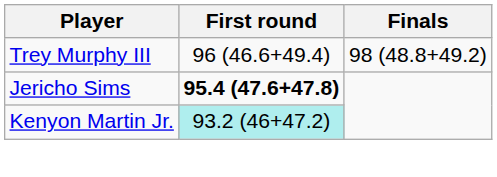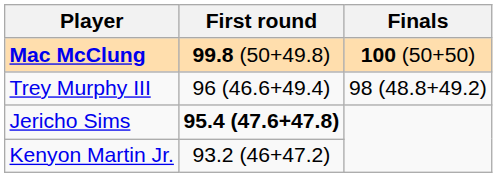+ row: Mac McClung | 99.8 (50+49.8) | 100 (50+50)
Kenyon Martin Jr. | First round: paleturquoise background -> no background
